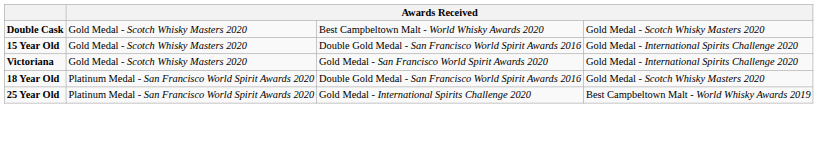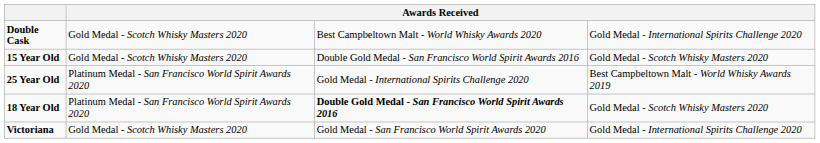Double Cask | column 4: Gold Medal - Scotch Whisky Masters 2020 -> Gold Medal - International Spirits Challenge 2020
15 Year Old | column 4: Gold Medal - International Spirits Challenge 2020 -> Gold Medal - Scotch Whisky Masters 2020
rows swapped: Victoriana <-> 25 Year Old
18 Year Old | column 3: normal -> bold
